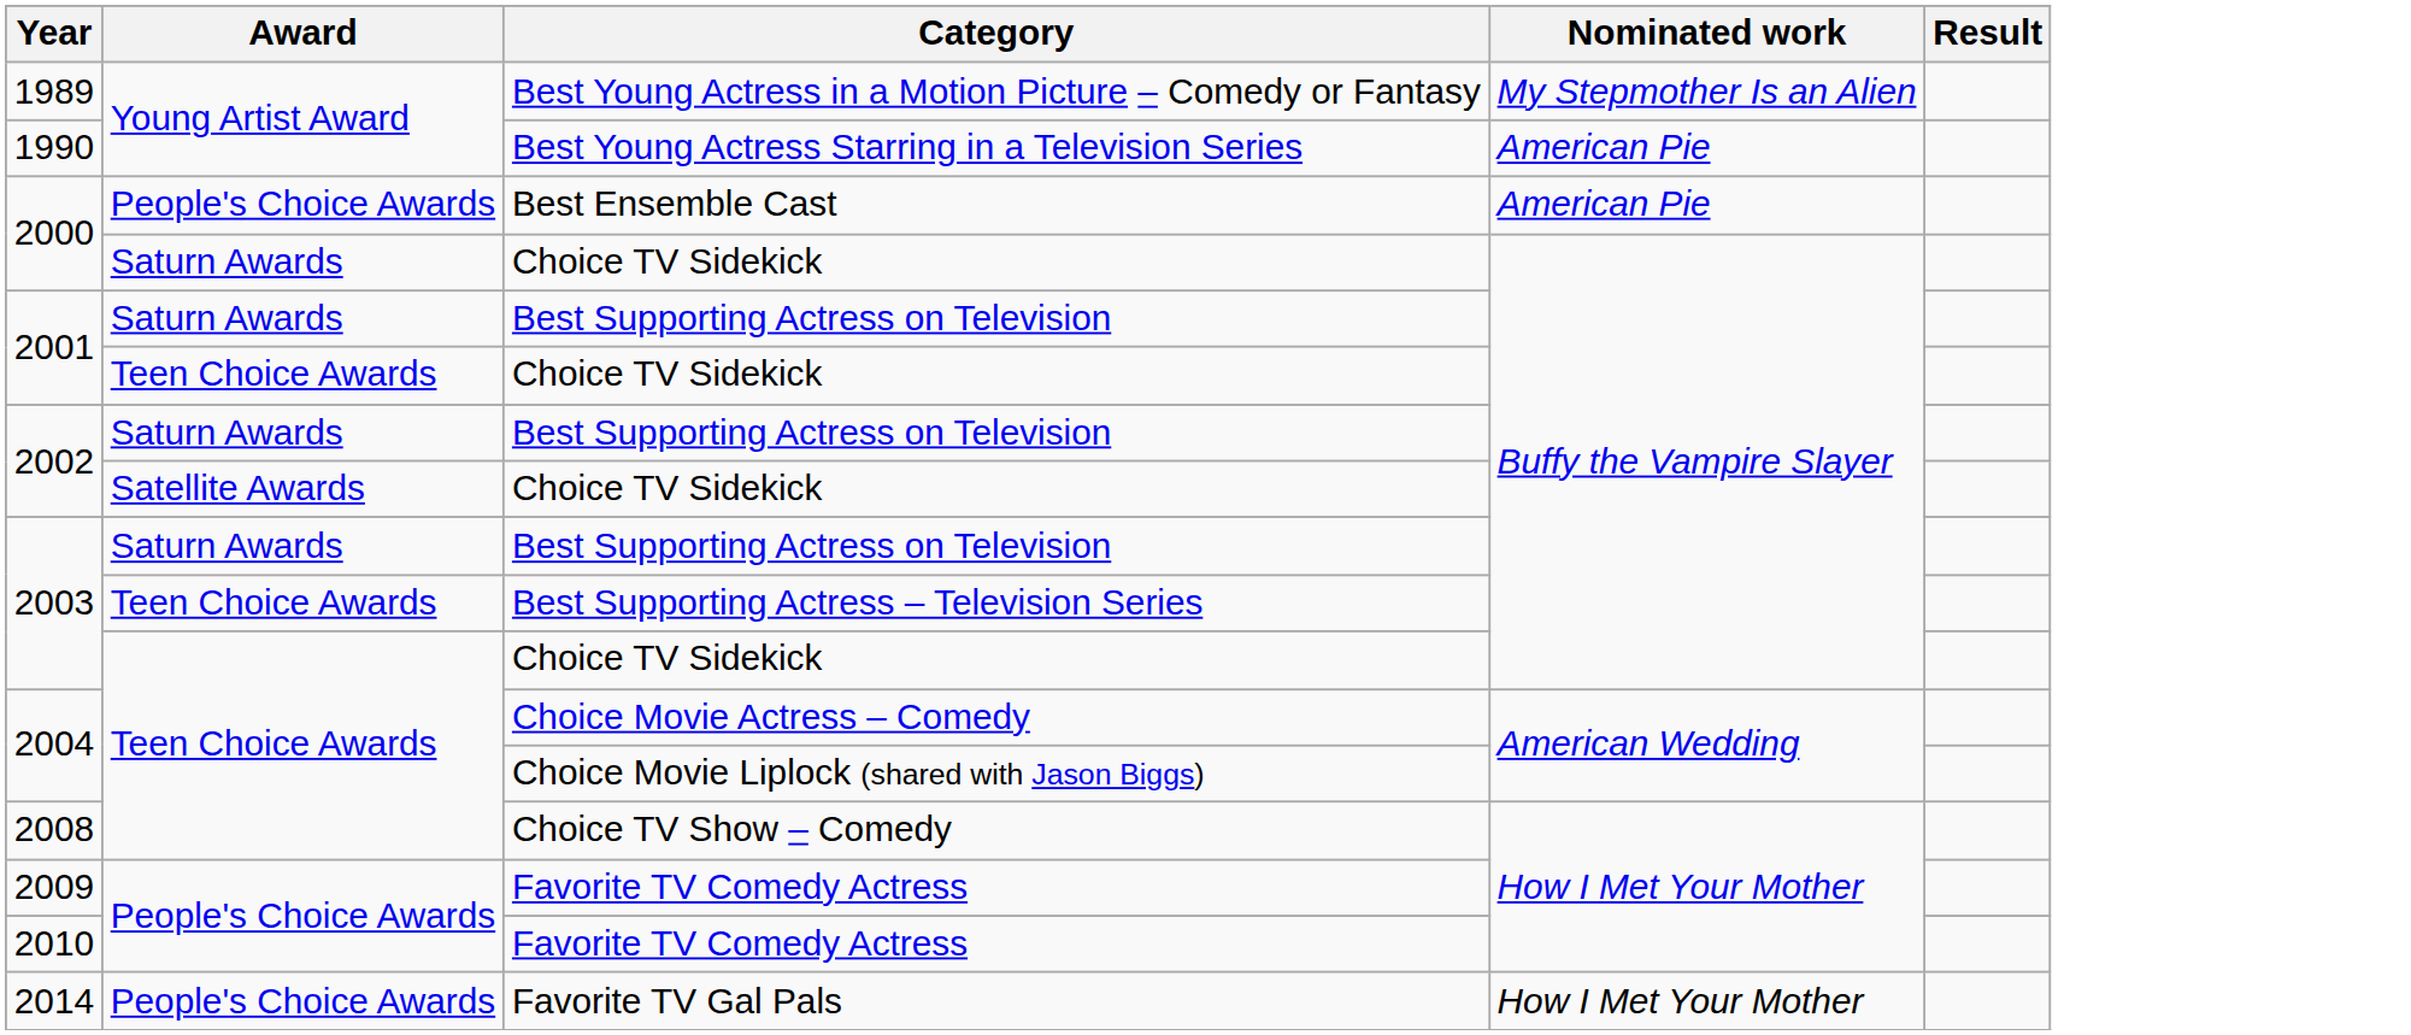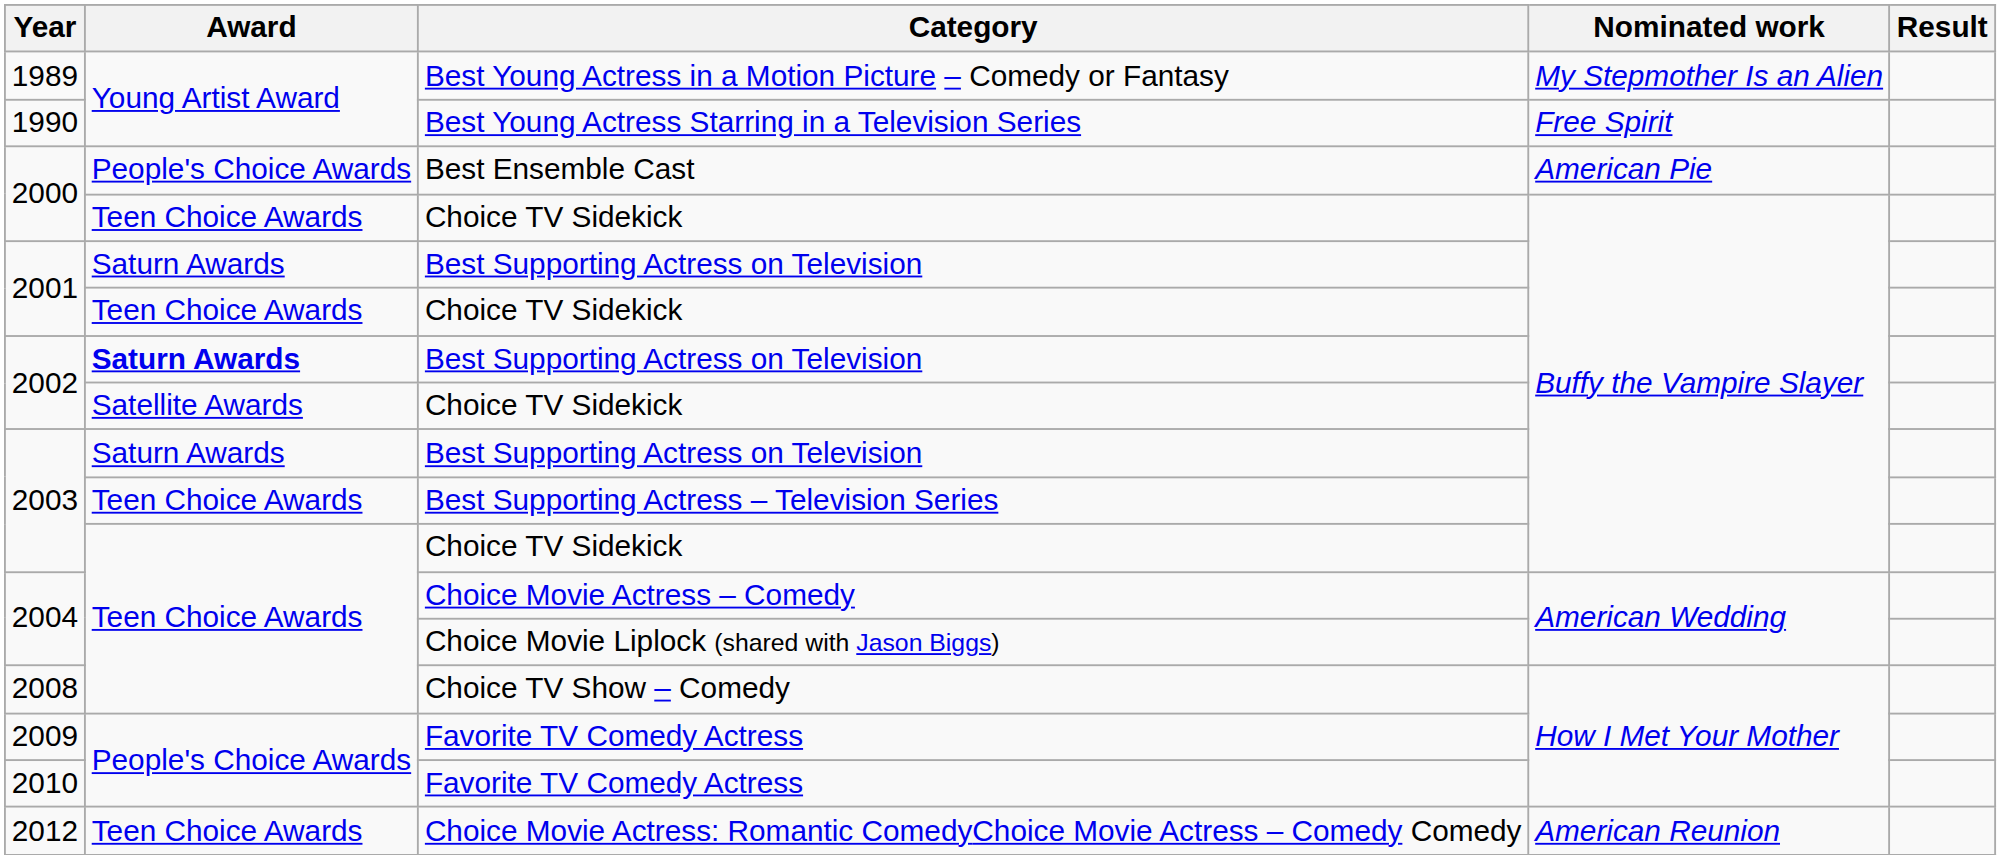1990 | Nominated work: American Pie -> Free Spirit
2000 / Choice TV Sidekick | Award: Saturn Awards -> Teen Choice Awards
2002 / Best Supporting Actress on Television | Award: normal -> bold
+ row: 2012 | Teen Choice Awards | Choice Movie Actress: Romantic ComedyChoice Movie Actress – Comedy Comedy | American Reunion
- row: 2014 | People's Choice Awards | Favorite TV Gal Pals | How I Met Your Mother
